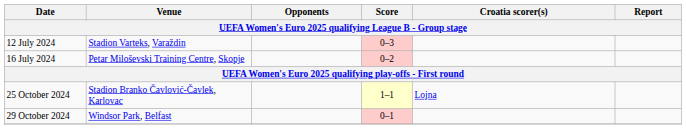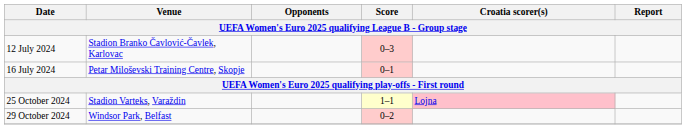12 July 2024 | Venue: Stadion Varteks, Varaždin -> Stadion Branko Čavlović-Čavlek, Karlovac
16 July 2024 | Score: 0–2 -> 0–1
25 October 2024 | Venue: Stadion Branko Čavlović-Čavlek, Karlovac -> Stadion Varteks, Varaždin
25 October 2024 | Croatia scorer(s): no background -> pink background
29 October 2024 | Score: 0–1 -> 0–2
